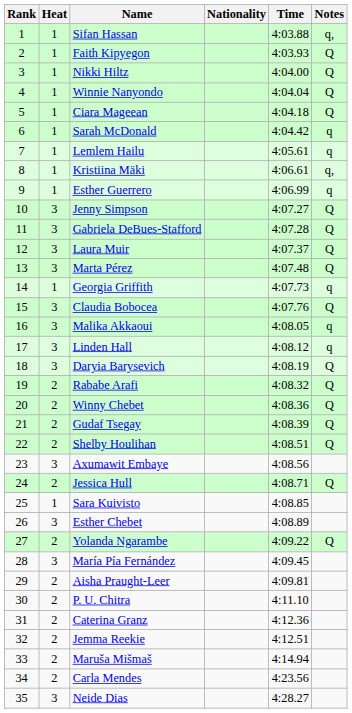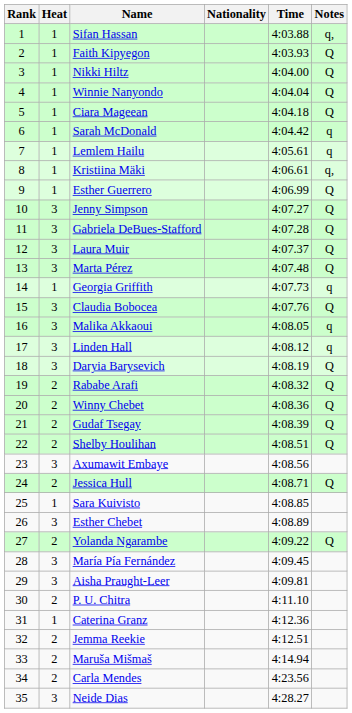Esther Guerrero | Notes: q -> Q
Aisha Praught-Leer | Heat: 2 -> 3
Caterina Granz | Heat: 2 -> 1
